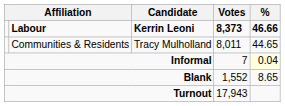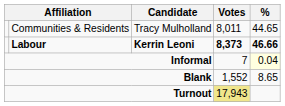rows swapped: Labour <-> Communities & Residents
Turnout | Votes: no background -> khaki background
